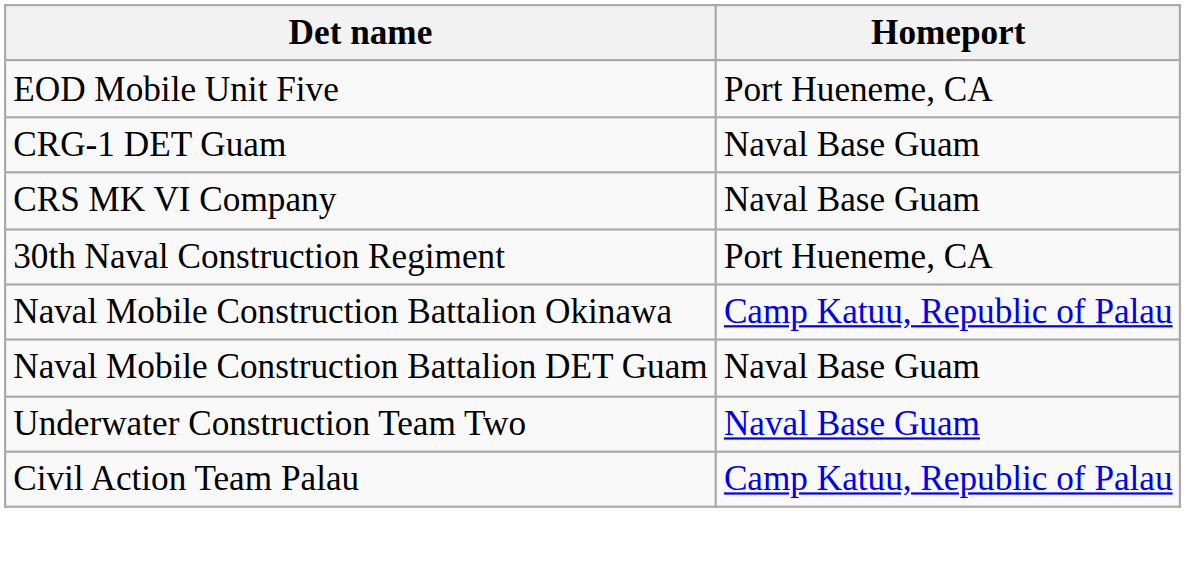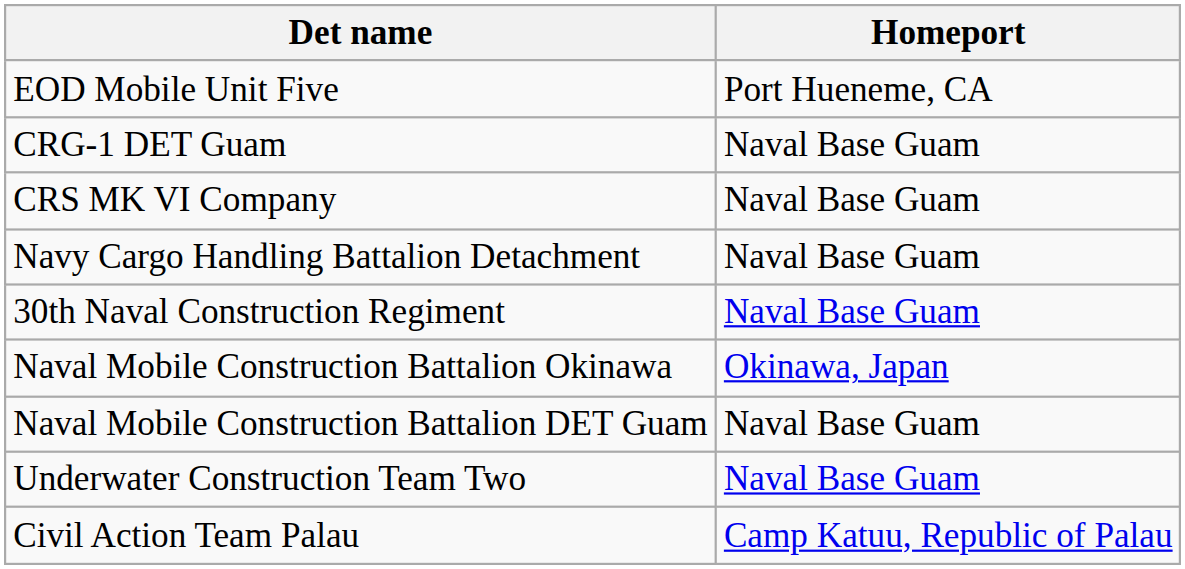+ row: Navy Cargo Handling Battalion Detachment | Naval Base Guam
30th Naval Construction Regiment | Homeport: Port Hueneme, CA -> Naval Base Guam
Naval Mobile Construction Battalion Okinawa | Homeport: Camp Katuu, Republic of Palau -> Okinawa, Japan
